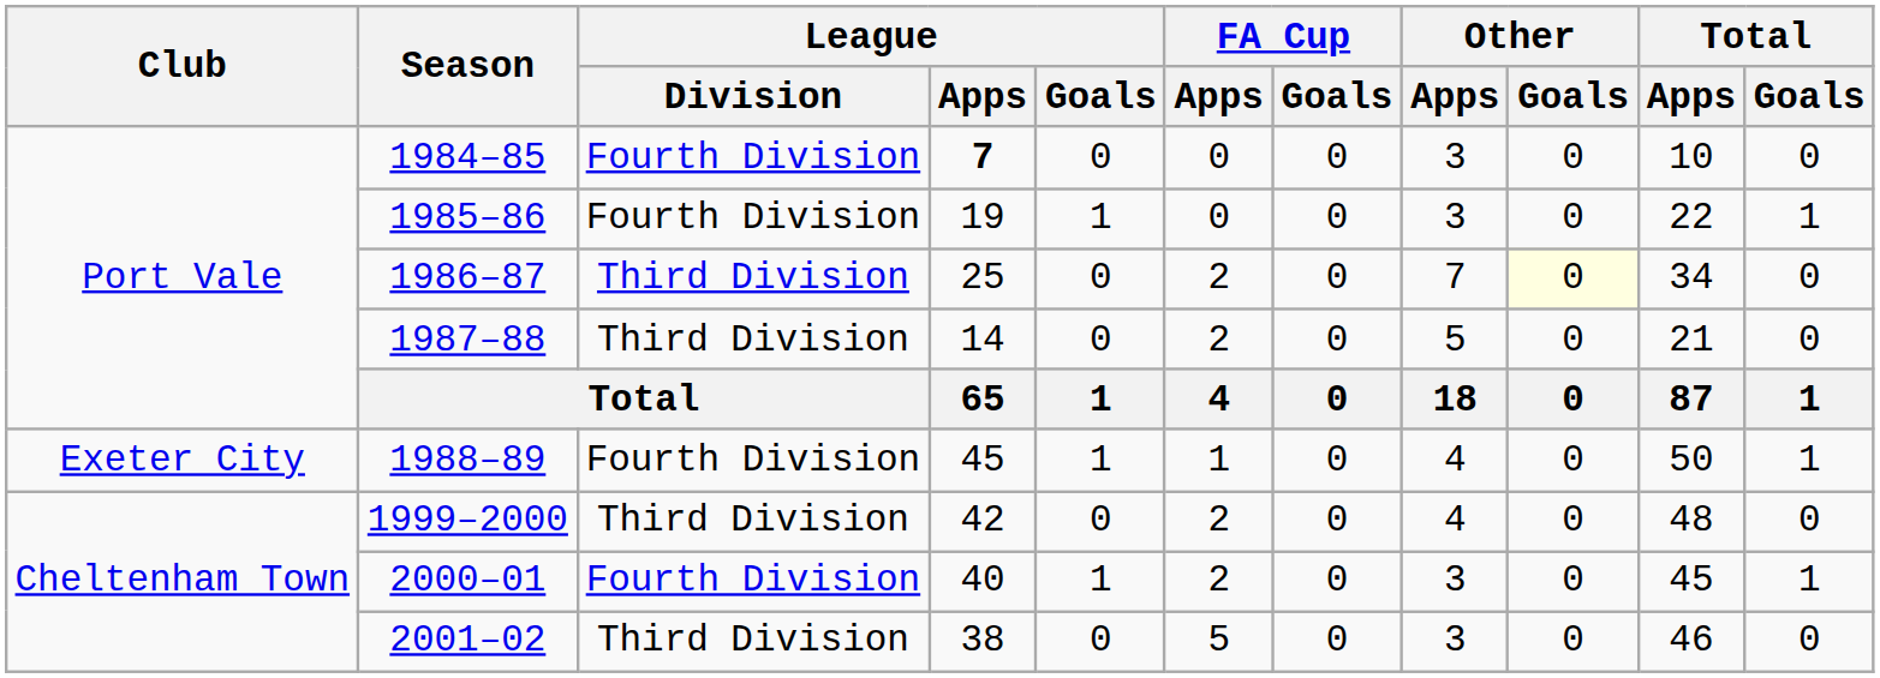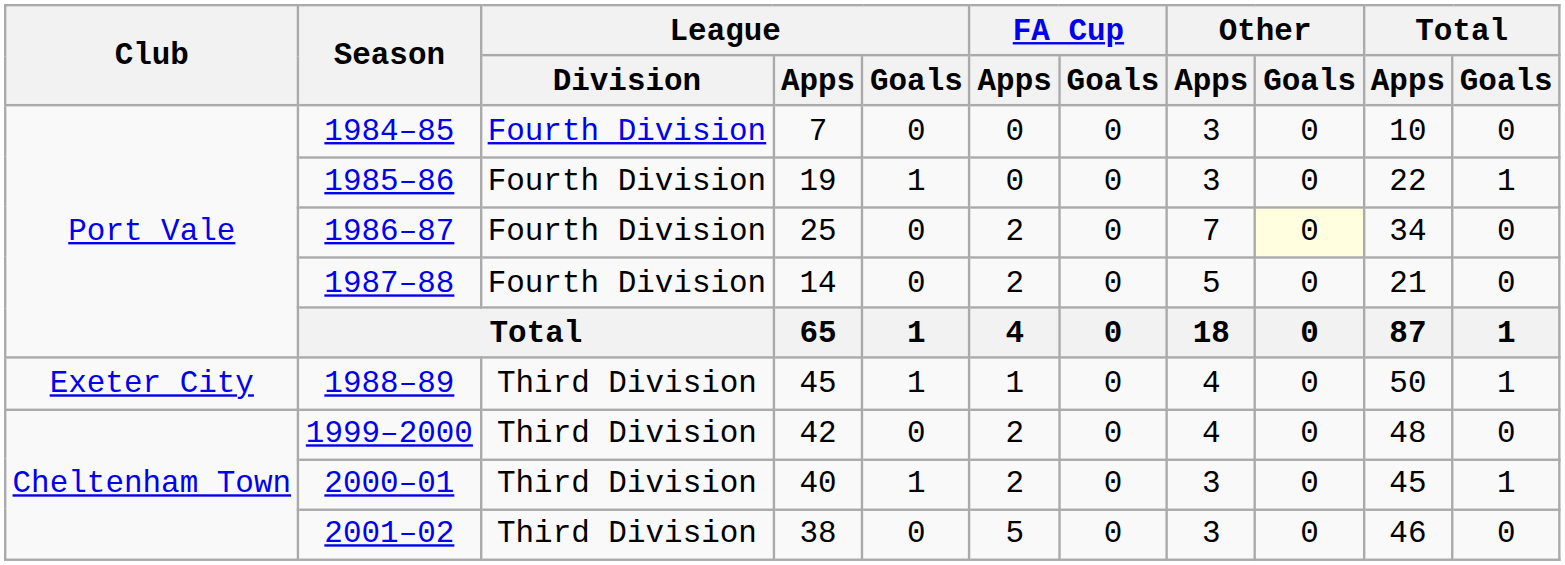1984–85 | League / Apps: bold -> normal
1986–87 | League / Division: Third Division -> Fourth Division
1987–88 | League / Division: Third Division -> Fourth Division
1988–89 | League / Division: Fourth Division -> Third Division
2000–01 | League / Division: Fourth Division -> Third Division
